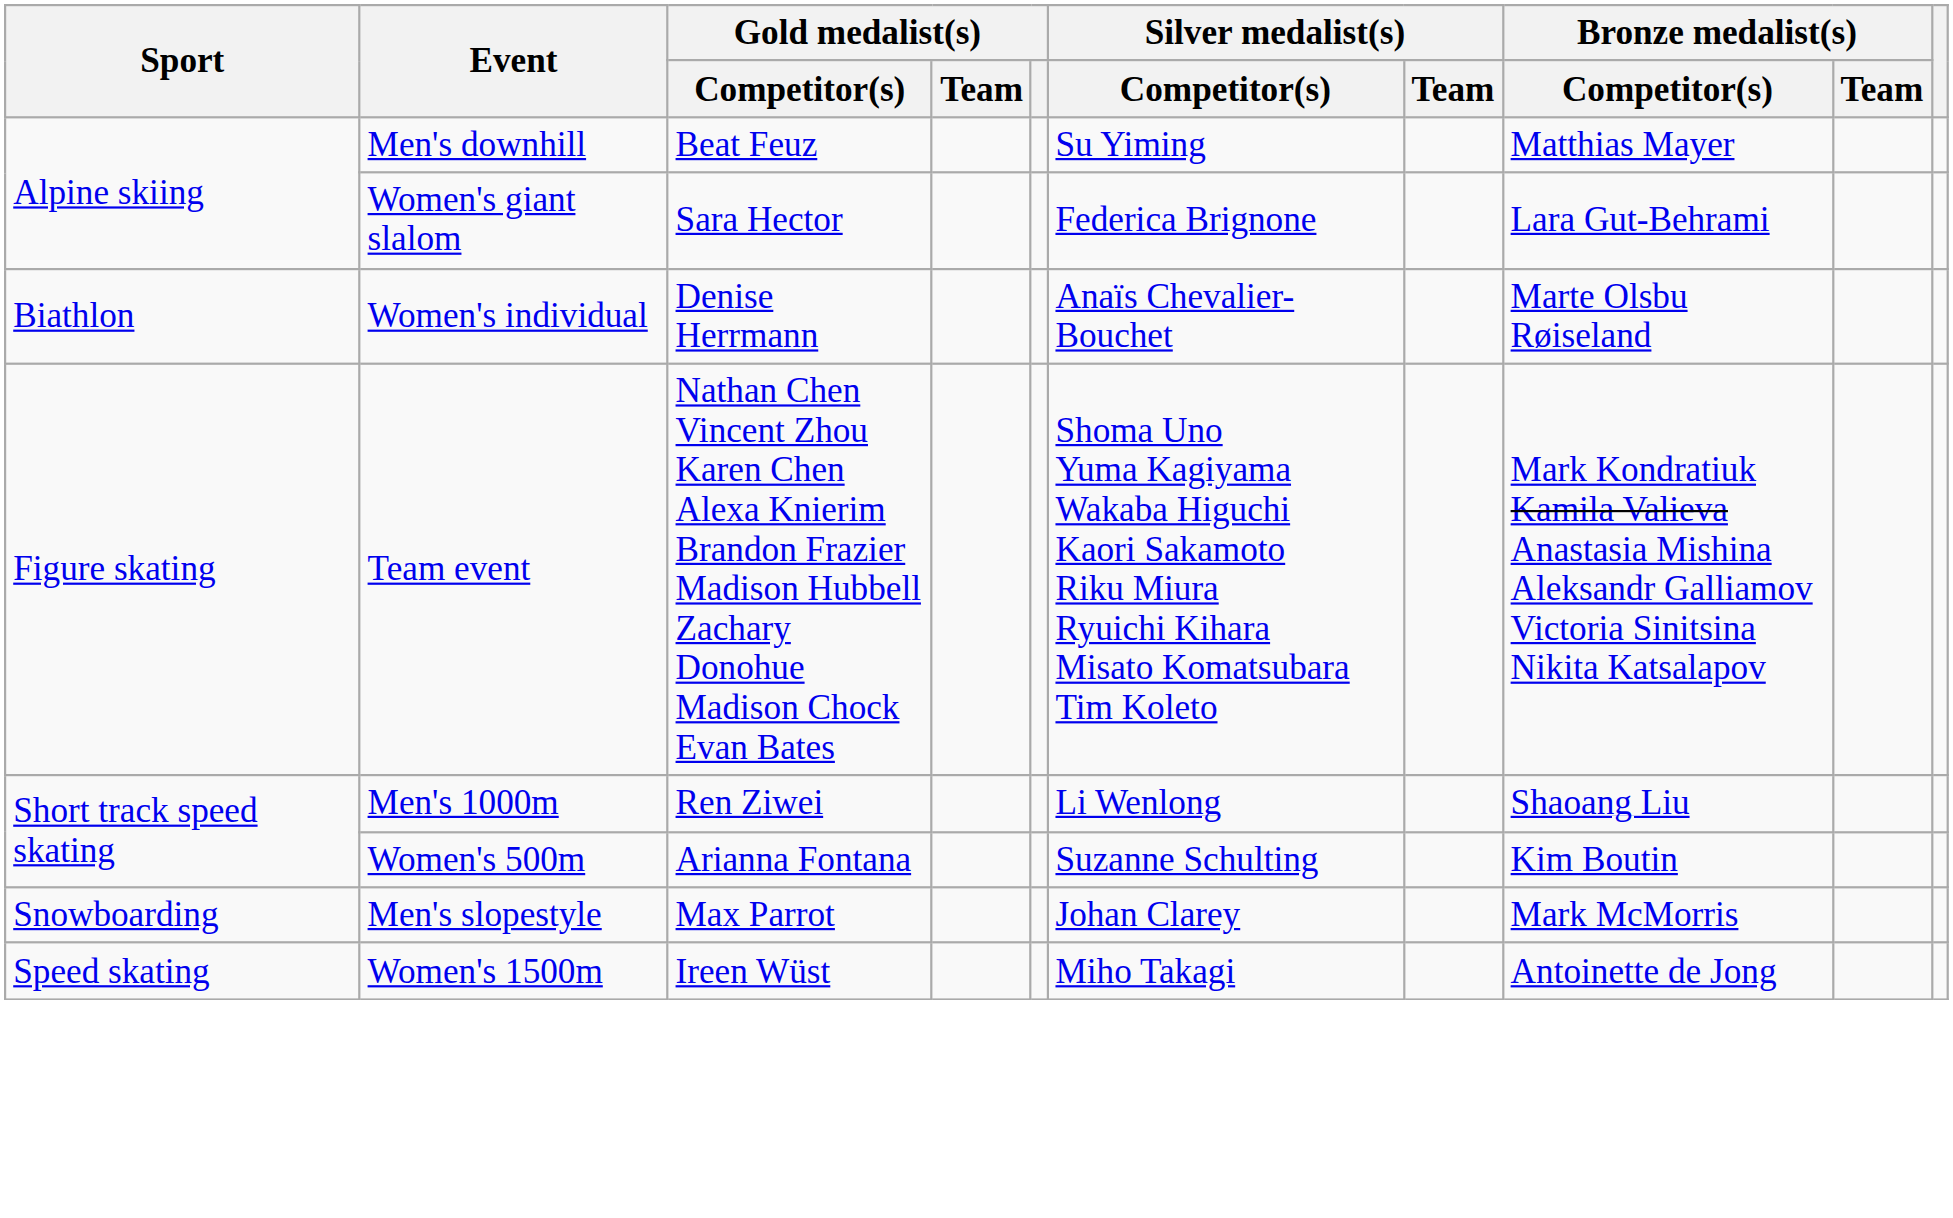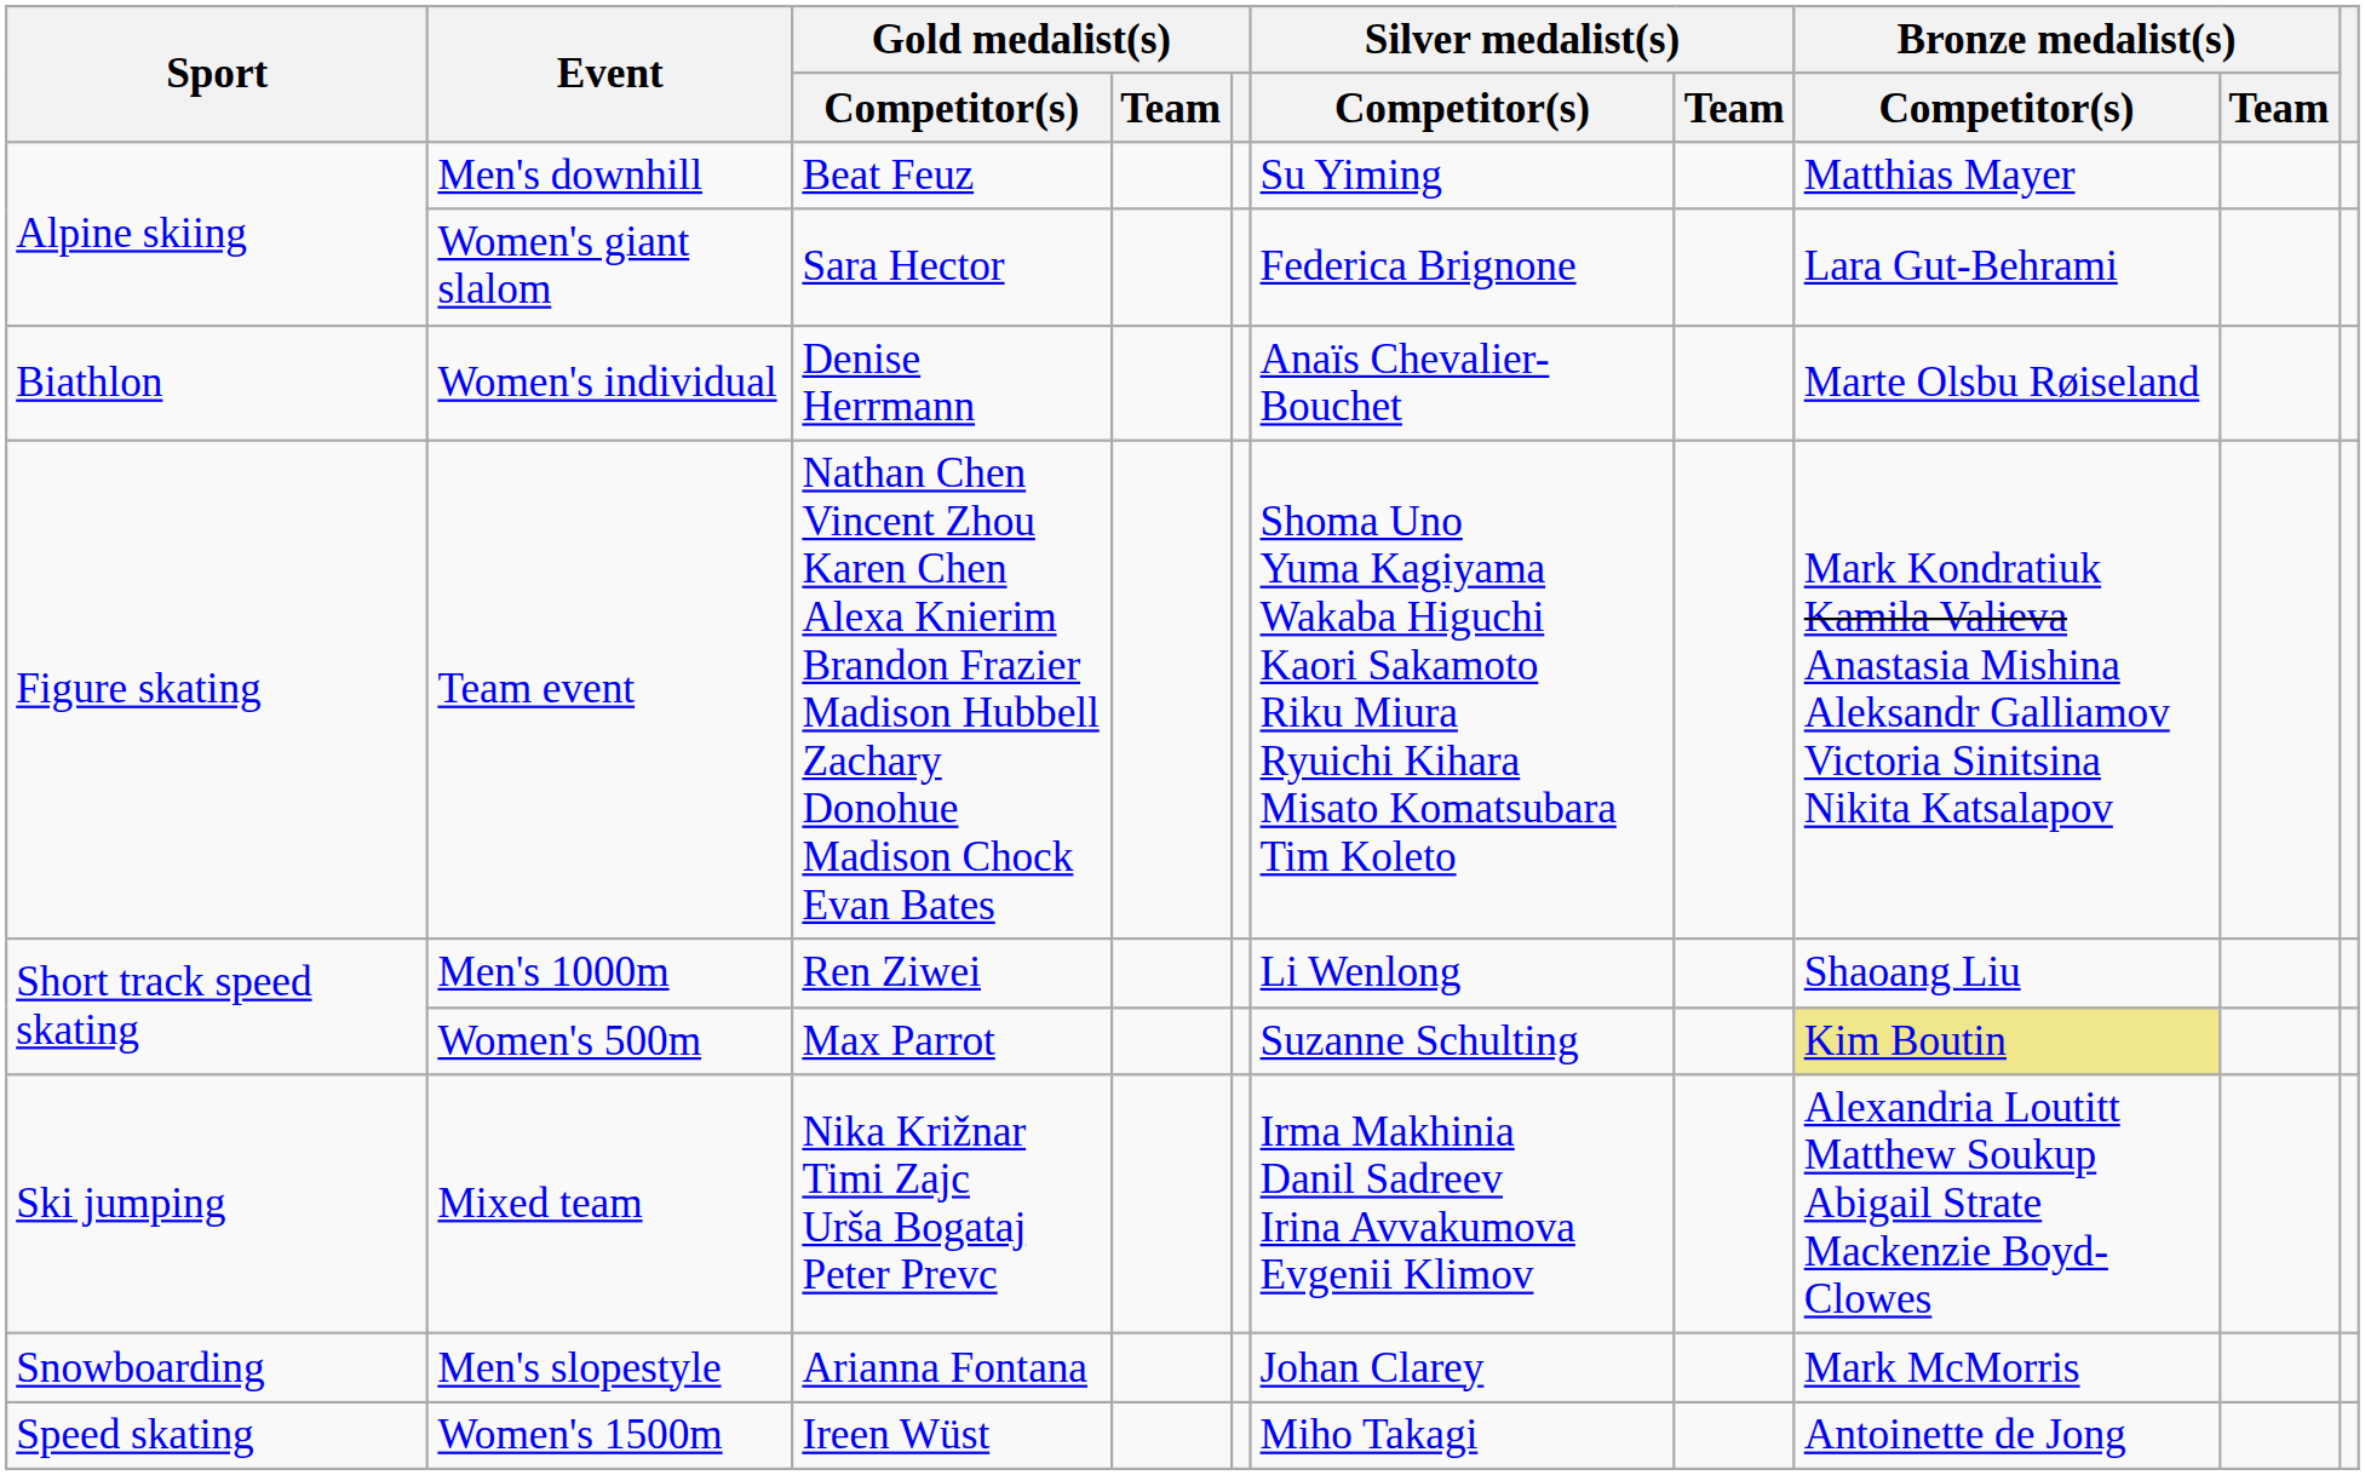Women's 500m | Gold medalist(s) / Competitor(s): Arianna Fontana -> Max Parrot
Women's 500m | Bronze medalist(s) / Competitor(s): no background -> khaki background
+ row: Ski jumping | Mixed team | Nika Križnar Timi Zajc Urša Bogataj Peter Prevc | Irma Makhinia Danil Sadreev Irina Avvakumova Evgenii Klimov | Alexandria Loutitt Matthew Soukup Abigail Strate Mackenzie Boyd-Clowes
Men's slopestyle | Gold medalist(s) / Competitor(s): Max Parrot -> Arianna Fontana
